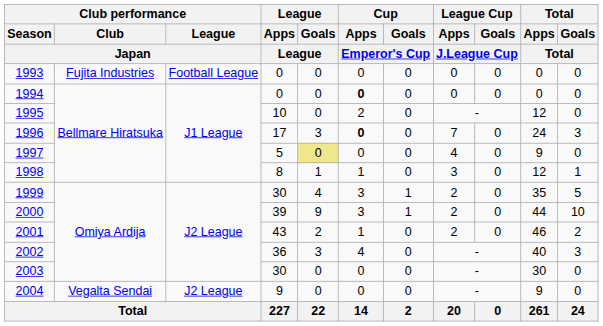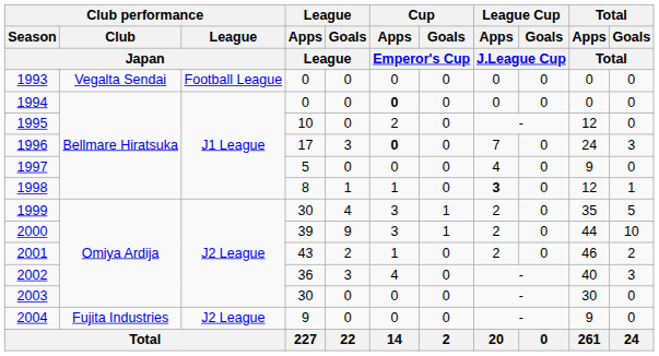1993 | Club performance / Club / Japan: Fujita Industries -> Vegalta Sendai
1997 | League / Goals / League: khaki background -> no background
1998 | League Cup / Apps / J.League Cup: normal -> bold
2004 | Club performance / Club / Japan: Vegalta Sendai -> Fujita Industries
